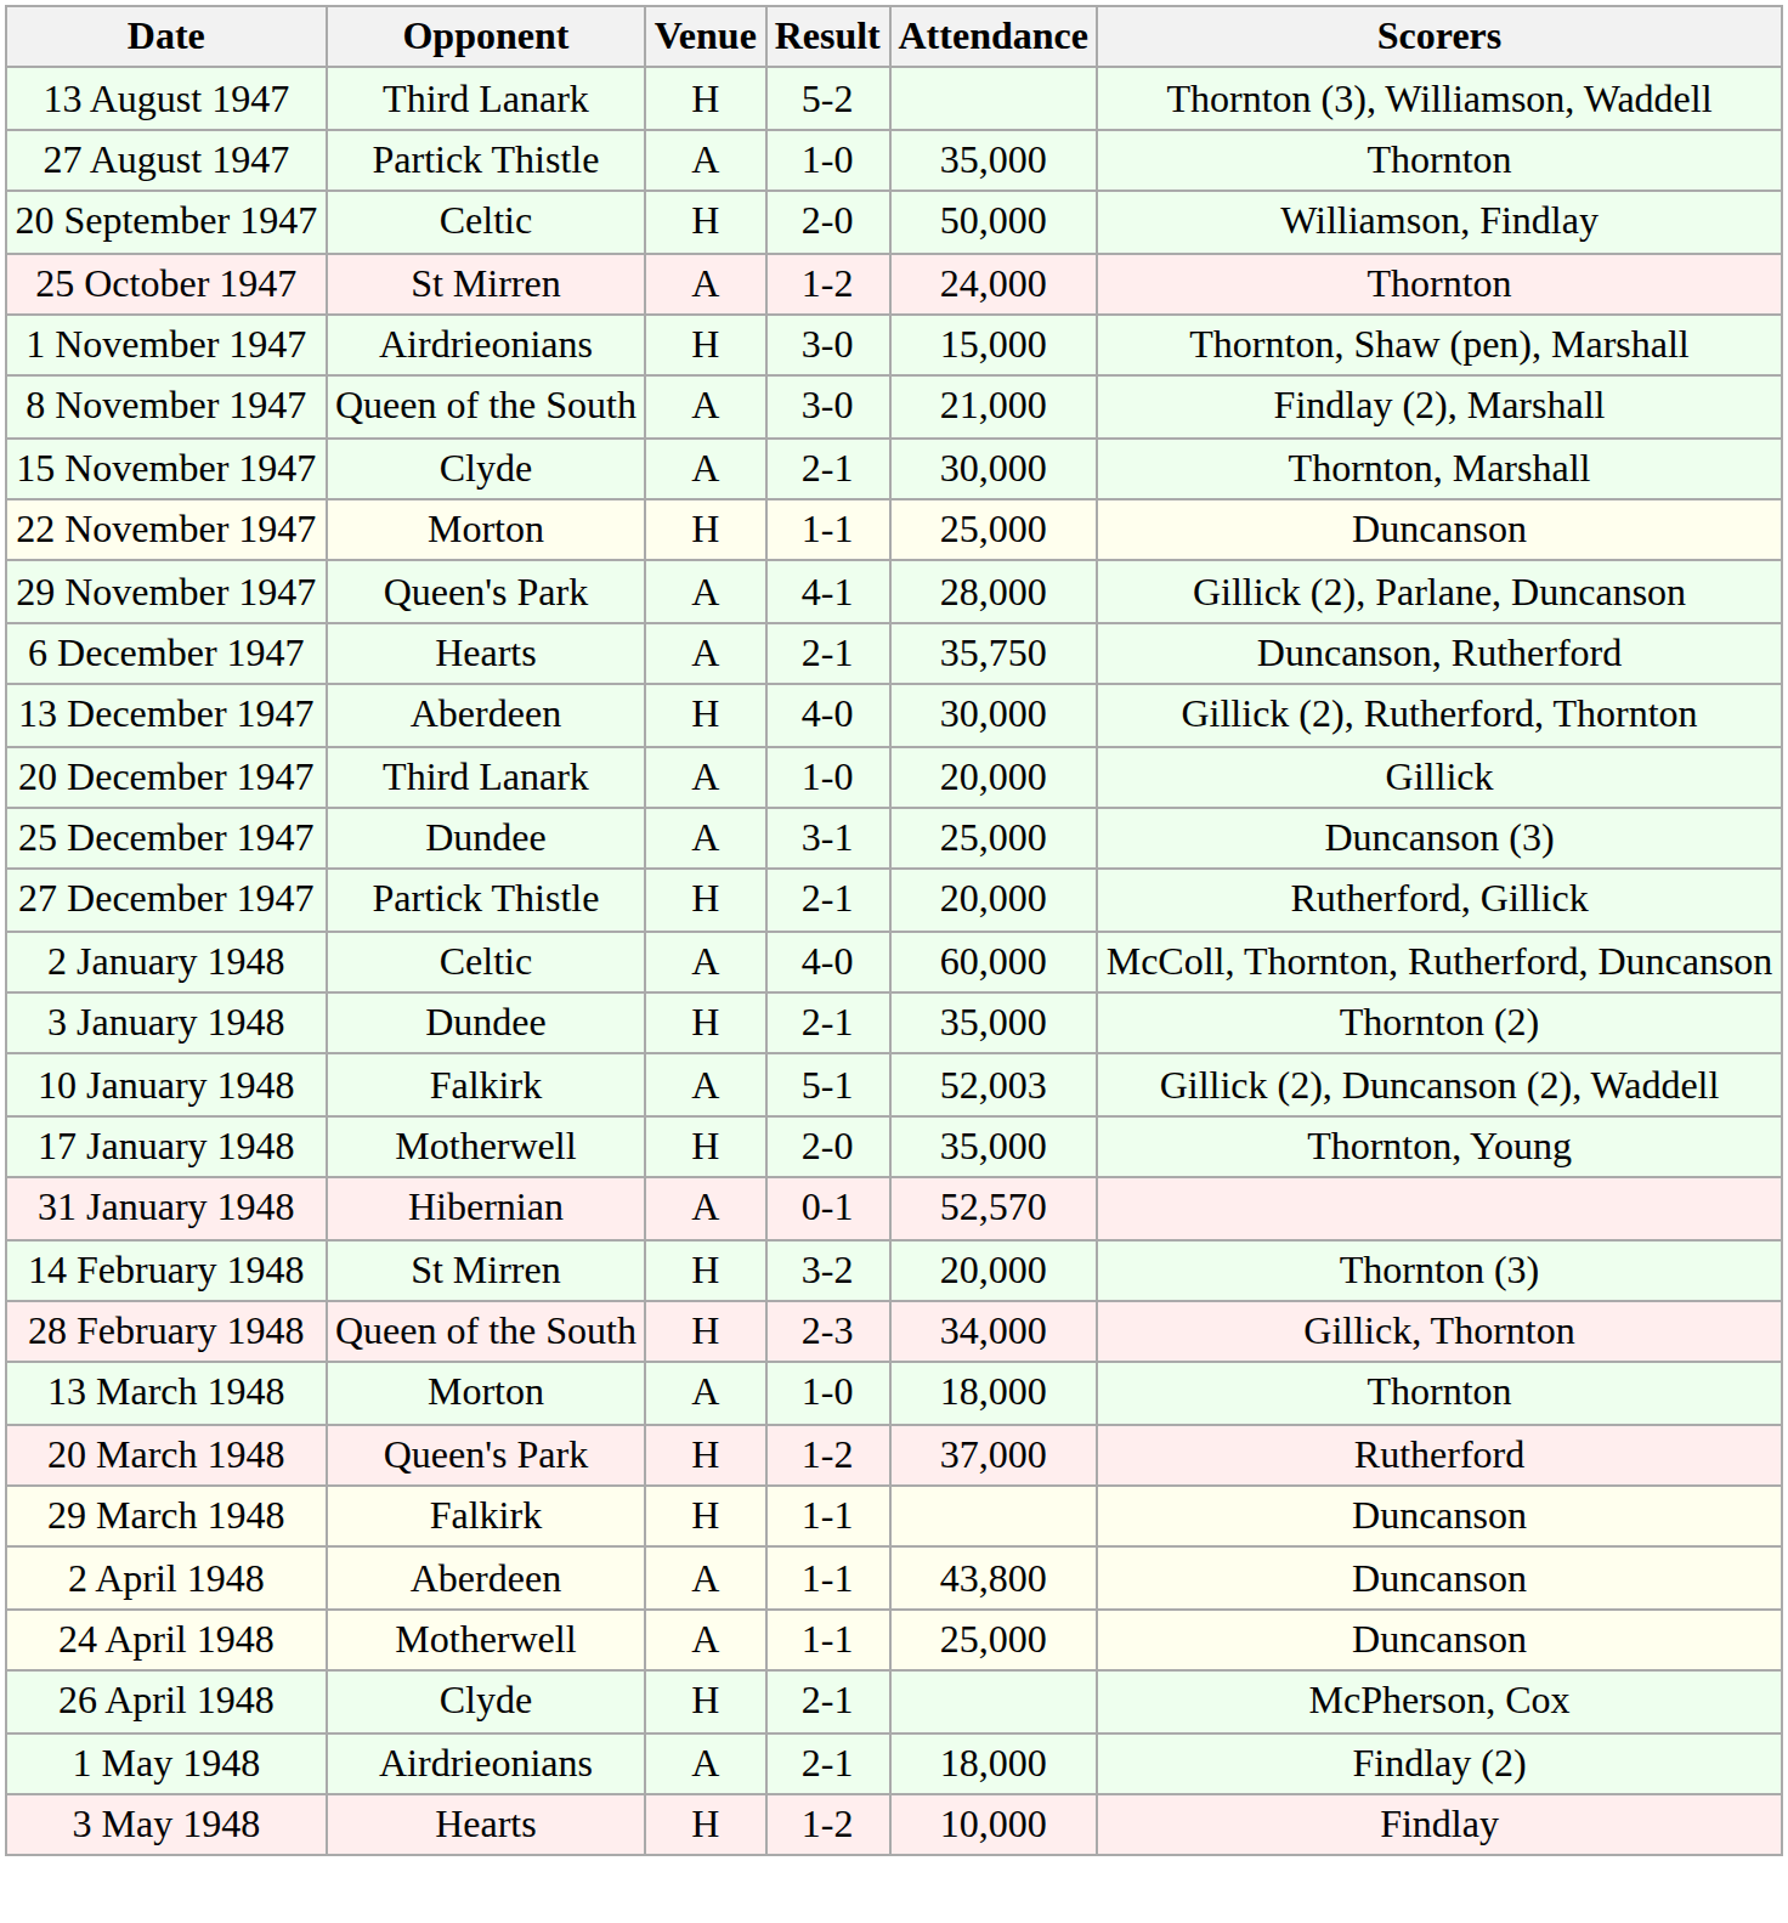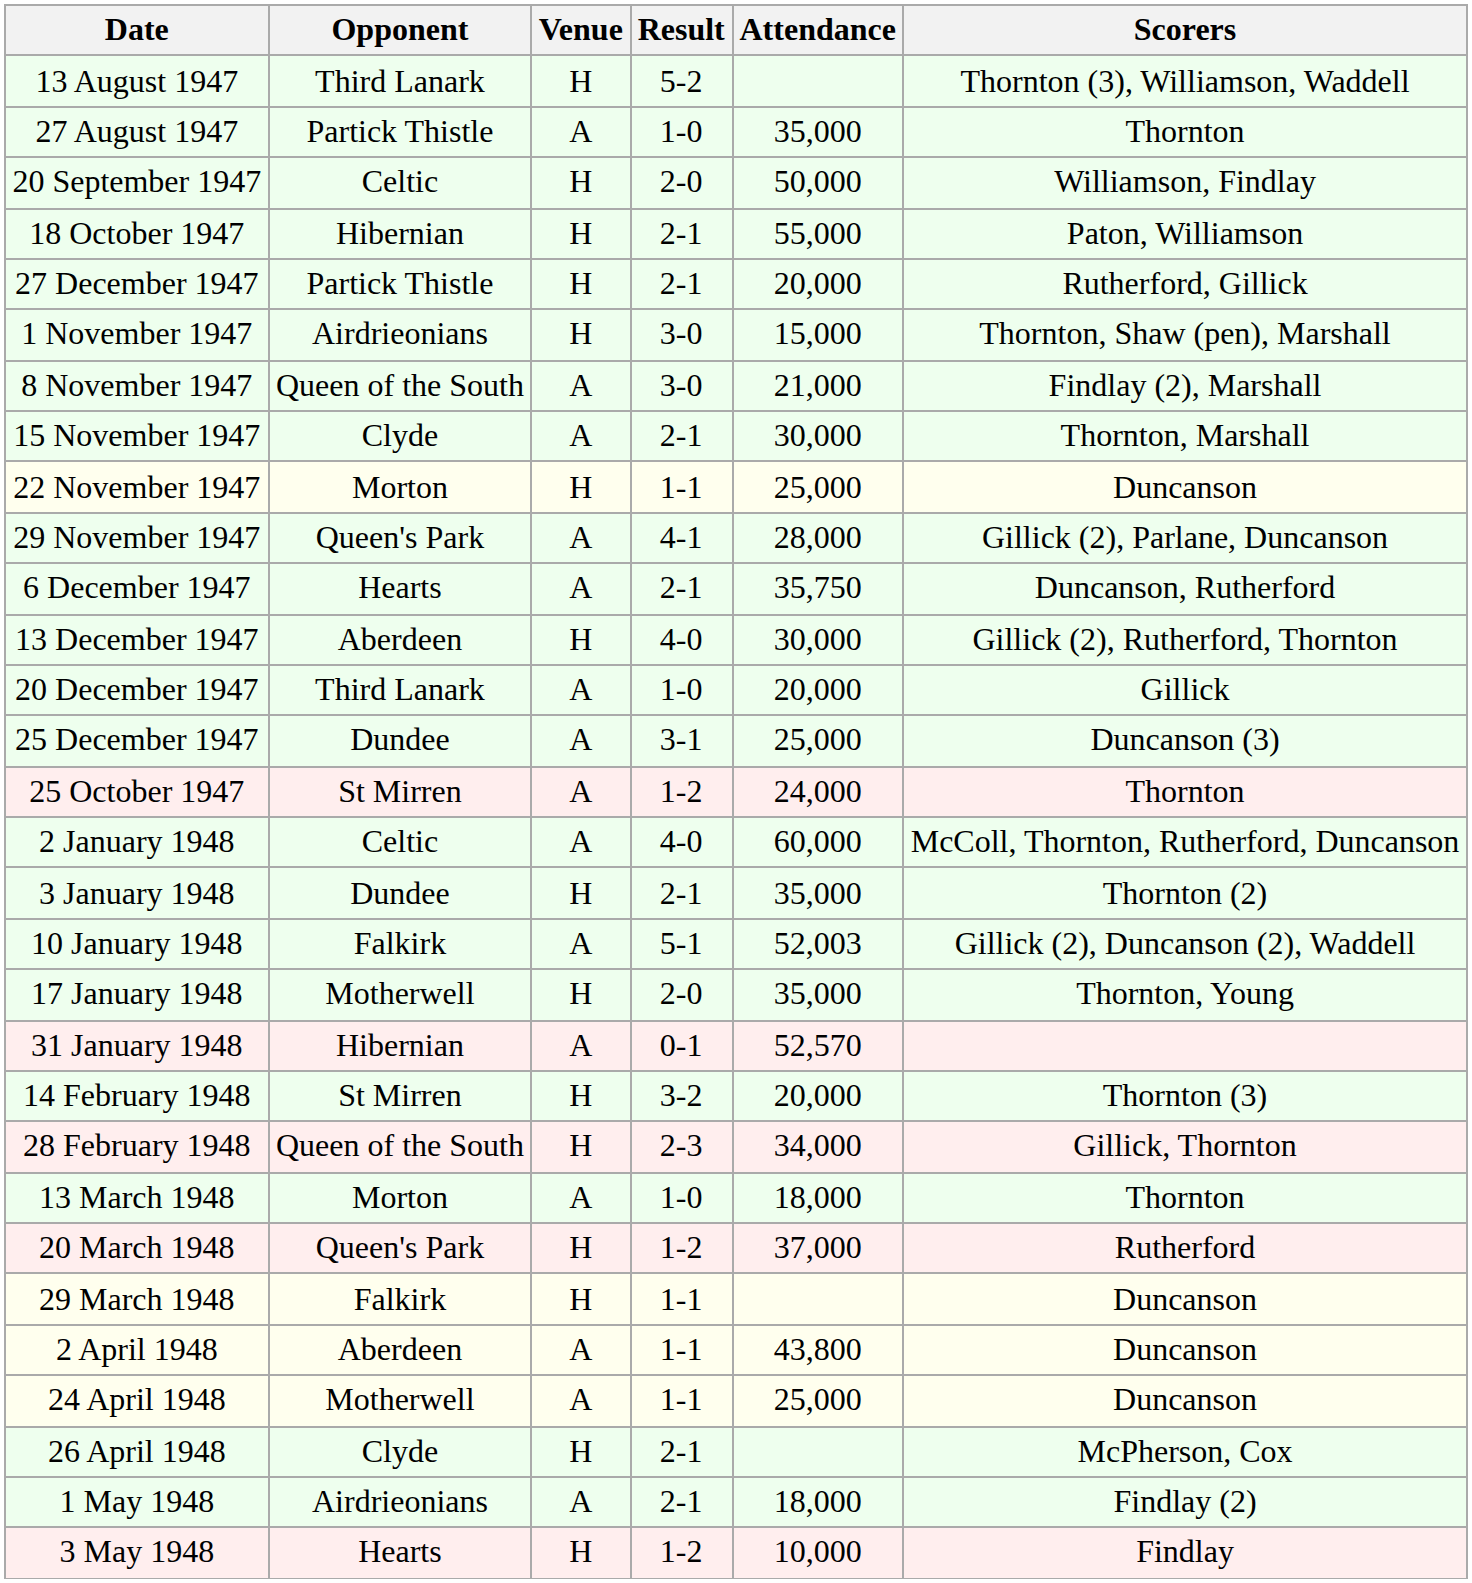+ row: 18 October 1947 | Hibernian | H | 2-1 | 55,000 | Paton, Williamson
rows swapped: 25 October 1947 <-> 27 December 1947
